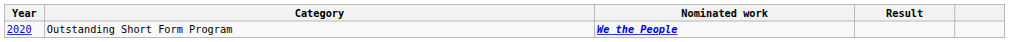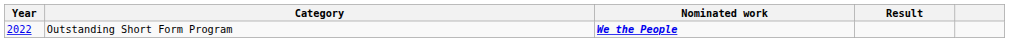Outstanding Short Form Program | Year: 2020 -> 2022
